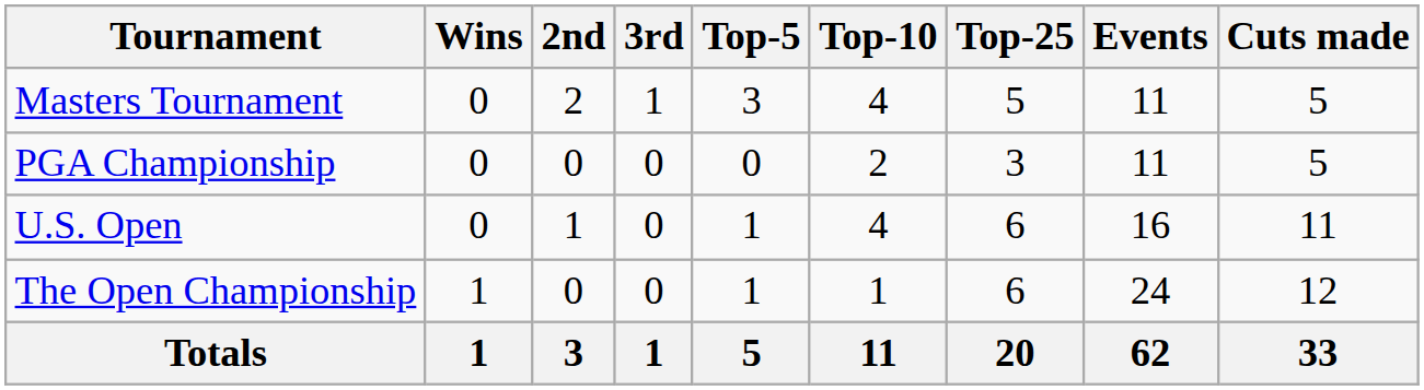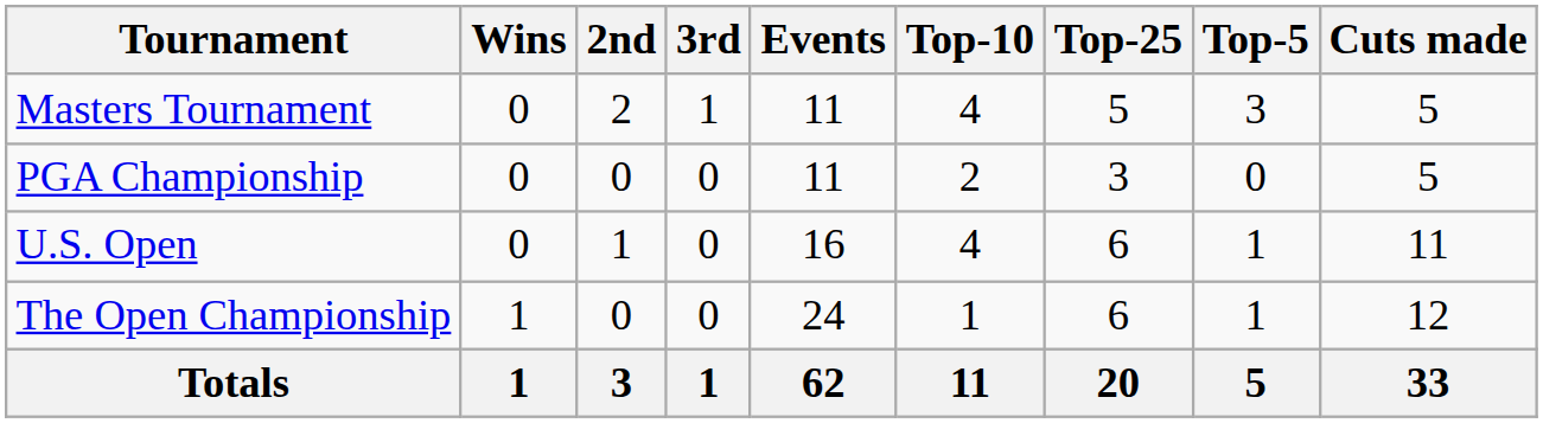columns swapped: Top-5 <-> Events
